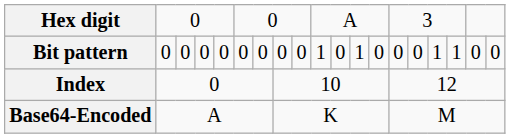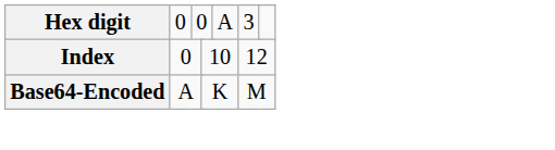- row: Bit pattern | 0 | 0 | 0 | 0 | 0 | 0 | 0 | 0 | 1 | 0 | 1 | 0 | 0 | 0 | 1 | 1 | 0 | 0
